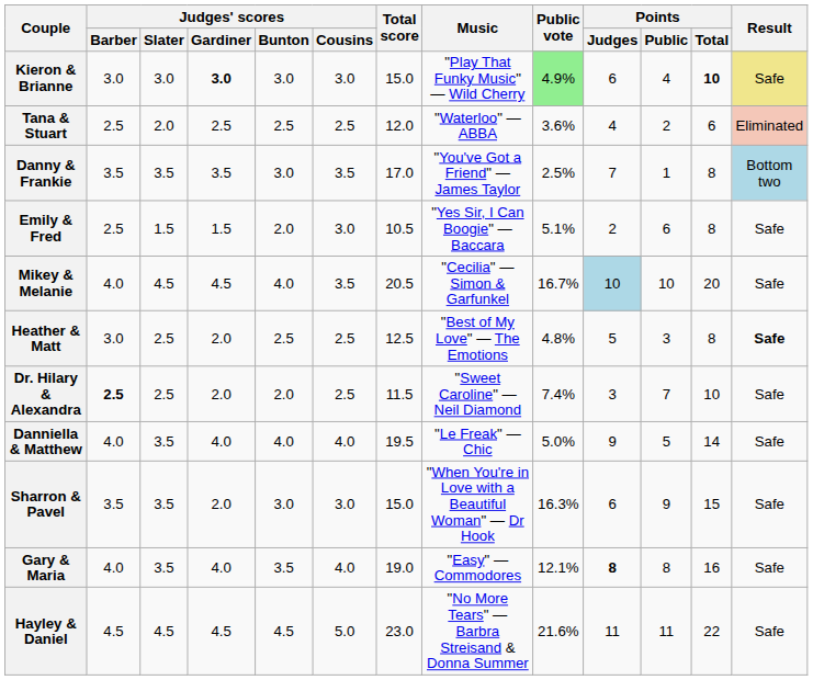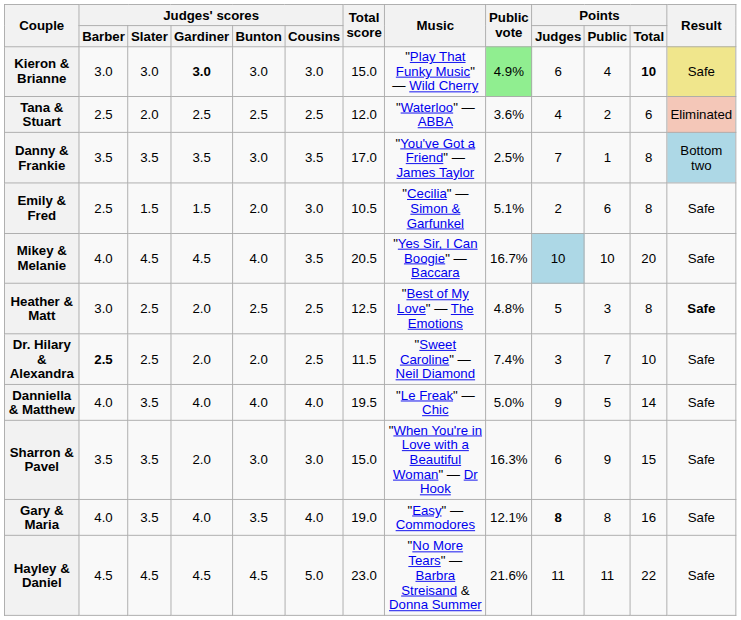Emily & Fred | Music: "Yes Sir, I Can Boogie" — Baccara -> "Cecilia" — Simon & Garfunkel
Mikey & Melanie | Music: "Cecilia" — Simon & Garfunkel -> "Yes Sir, I Can Boogie" — Baccara
